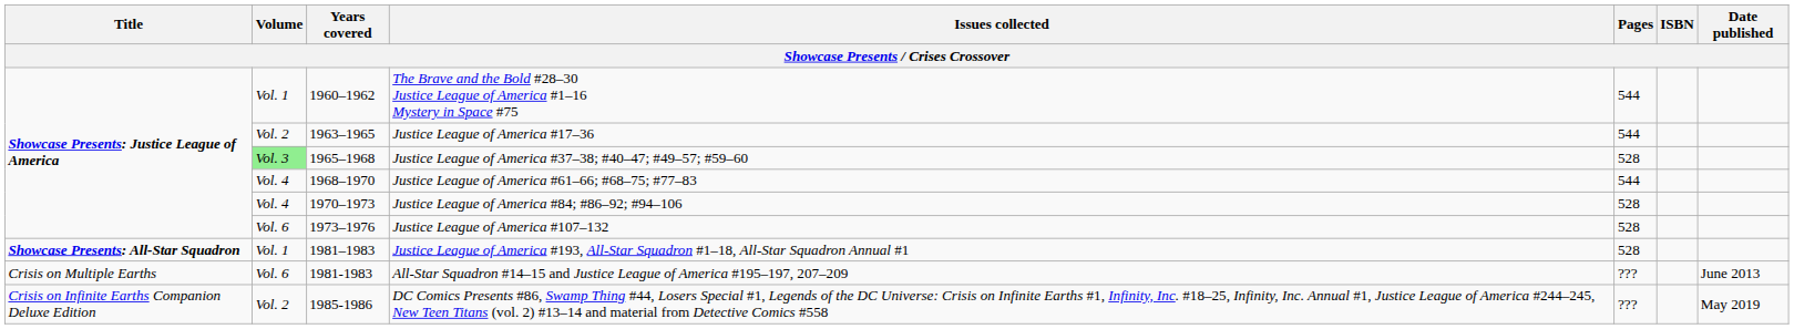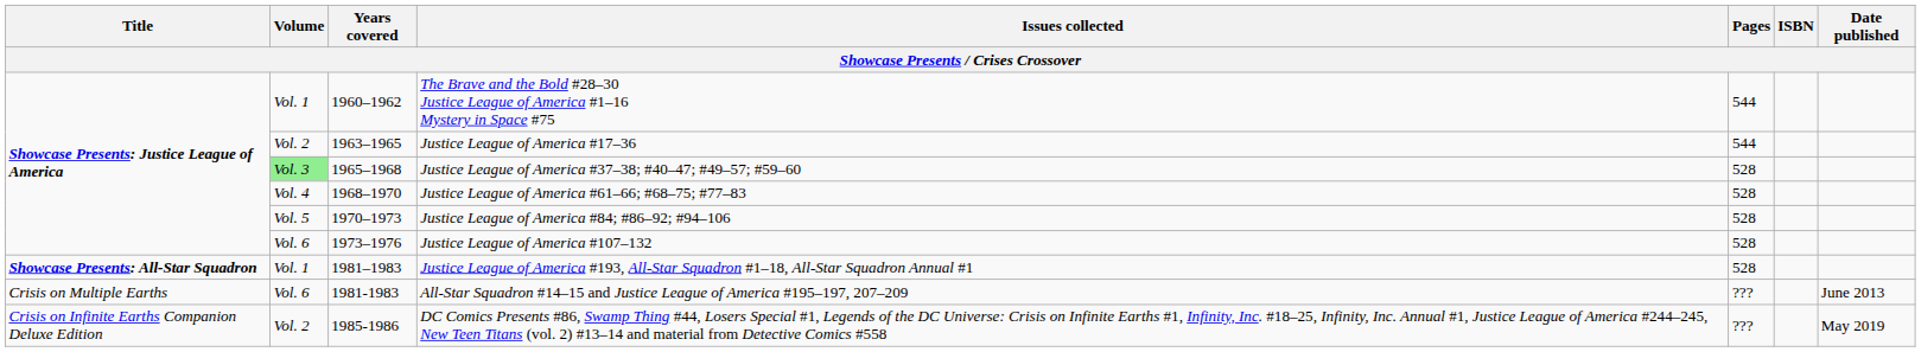Justice League of America #61–66; #68–75; #77–83 | Pages: 544 -> 528
Justice League of America #84; #86–92; #94–106 | Volume: Vol. 4 -> Vol. 5
